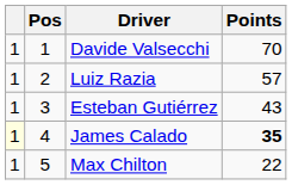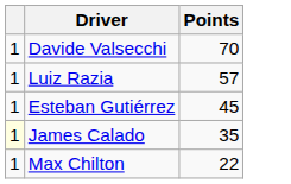- column: Pos | 1 | 2 | 3 | 4 | 5
Esteban Gutiérrez | Points: 43 -> 45
James Calado | Points: bold -> normal
